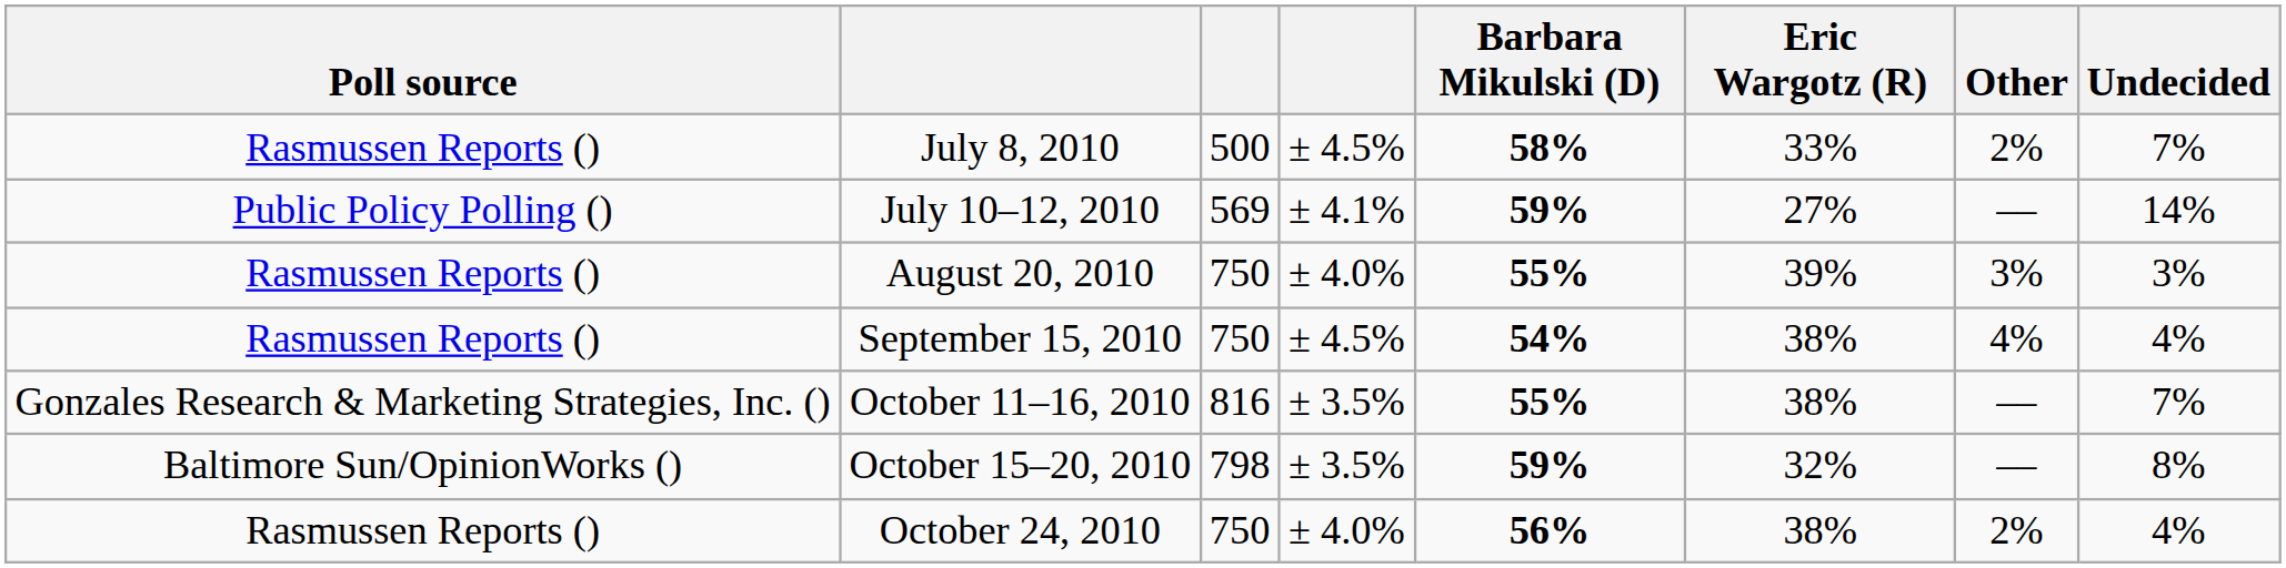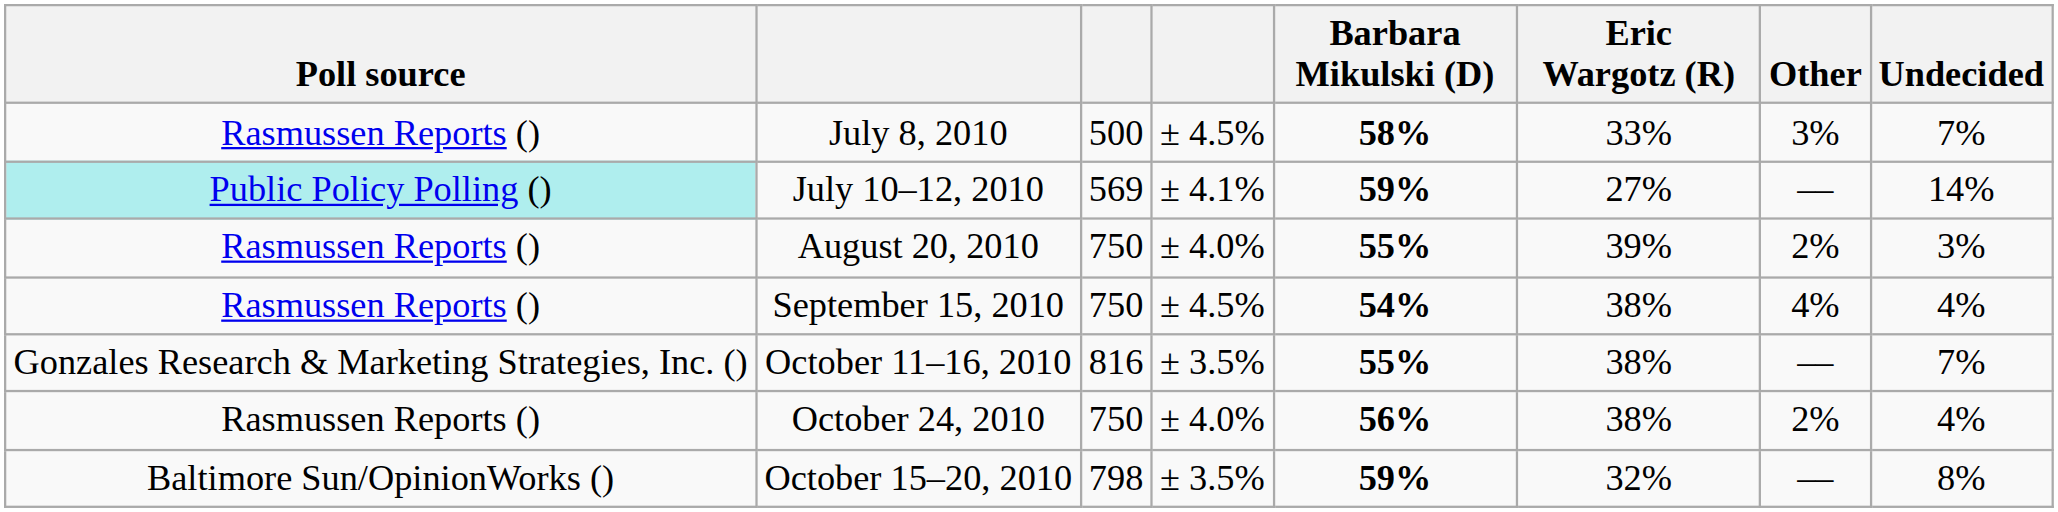July 8, 2010 | Other: 2% -> 3%
July 10–12, 2010 | Poll source: no background -> paleturquoise background
August 20, 2010 | Other: 3% -> 2%
rows swapped: October 15–20, 2010 <-> October 24, 2010
